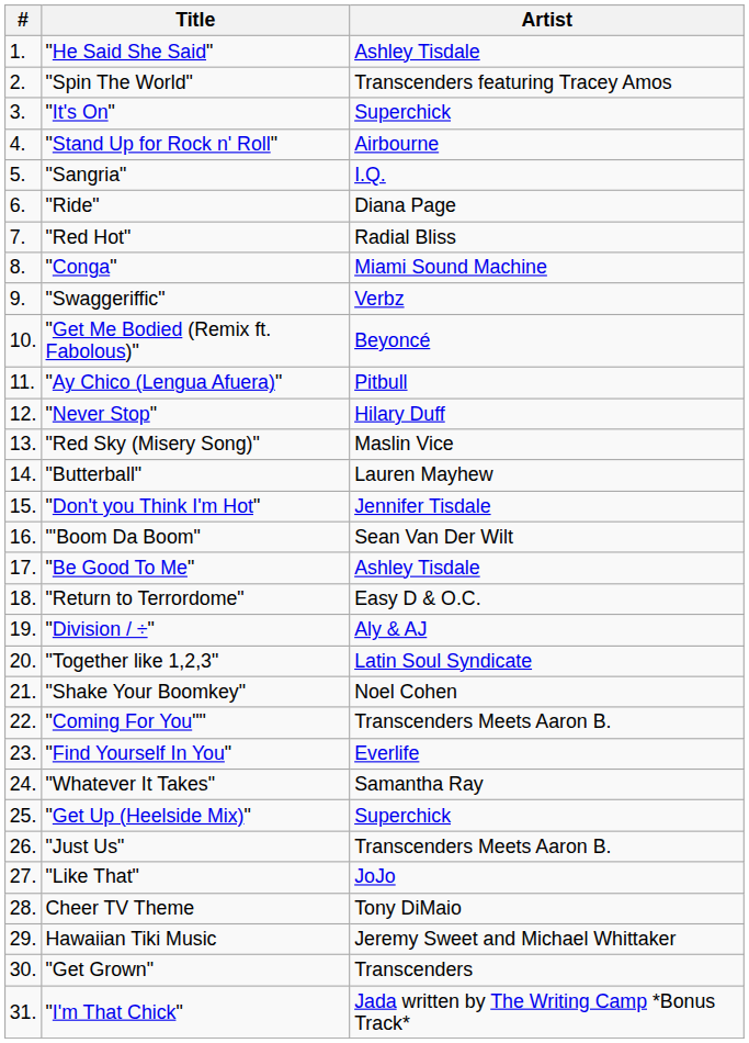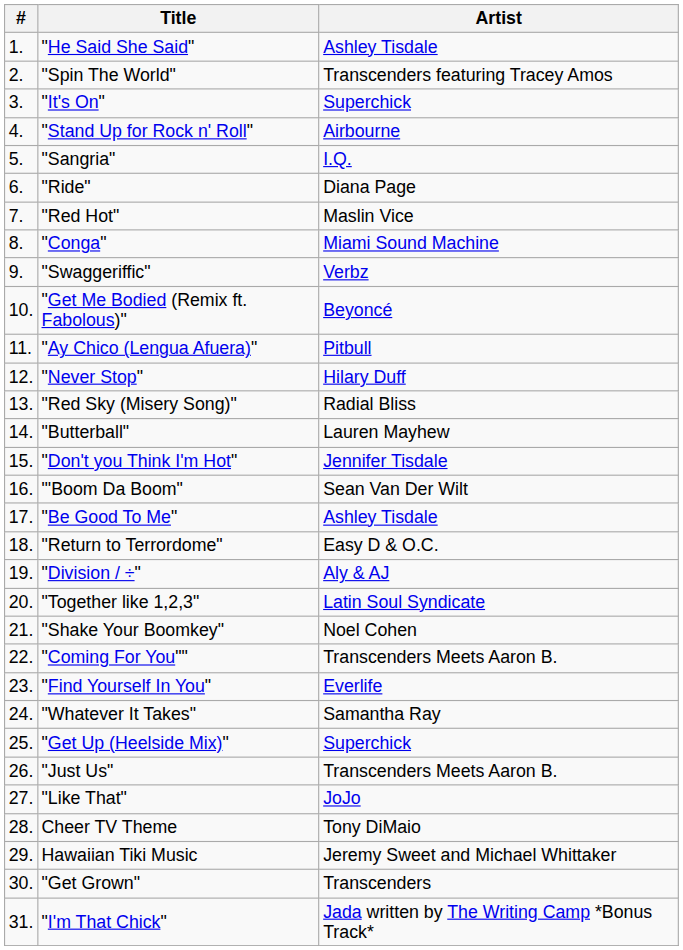"Red Hot" | Artist: Radial Bliss -> Maslin Vice
"Red Sky (Misery Song)" | Artist: Maslin Vice -> Radial Bliss
